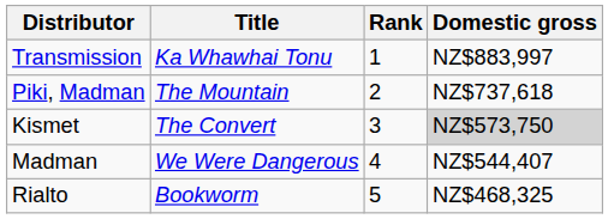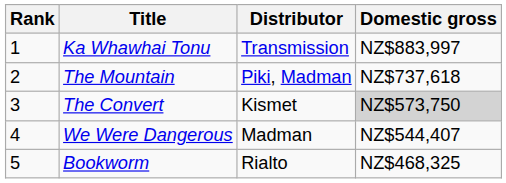columns swapped: Rank <-> Distributor
